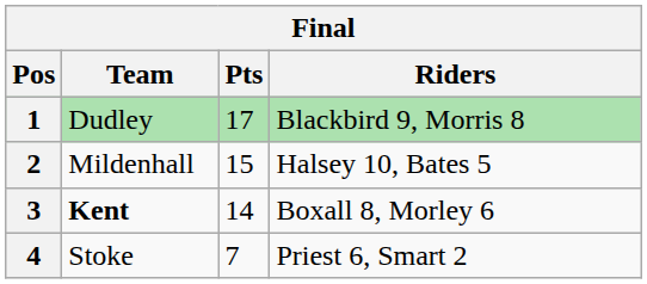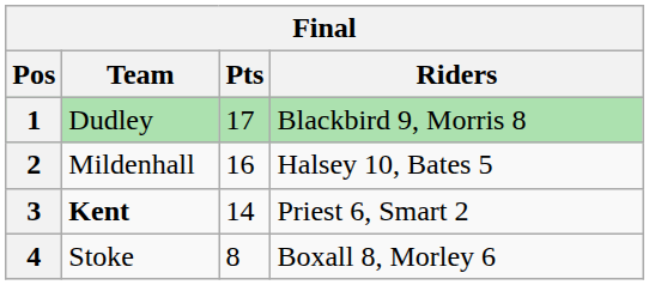2 | Pts: 15 -> 16
3 | Riders: Boxall 8, Morley 6 -> Priest 6, Smart 2
4 | Pts: 7 -> 8
4 | Riders: Priest 6, Smart 2 -> Boxall 8, Morley 6
